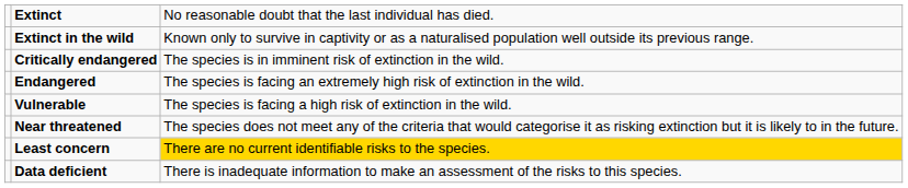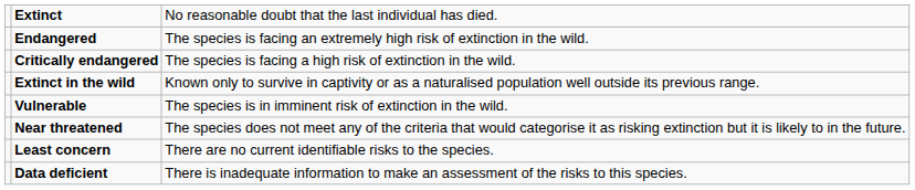rows swapped: Extinct in the wild <-> Endangered
Critically endangered | column 3: The species is in imminent risk of extinction in the wild. -> The species is facing a high risk of extinction in the wild.
Vulnerable | column 3: The species is facing a high risk of extinction in the wild. -> The species is in imminent risk of extinction in the wild.
Least concern | column 3: gold background -> no background
